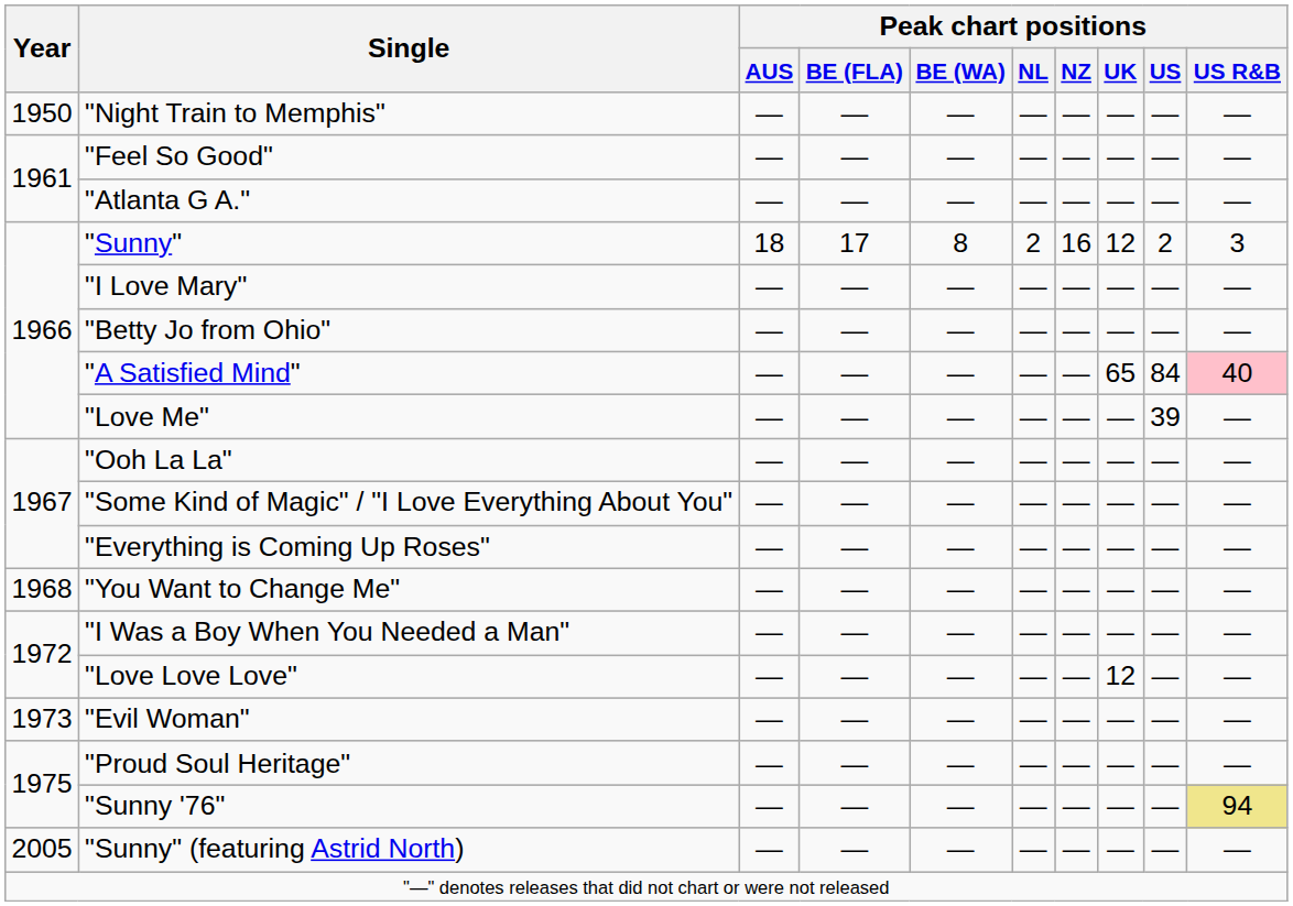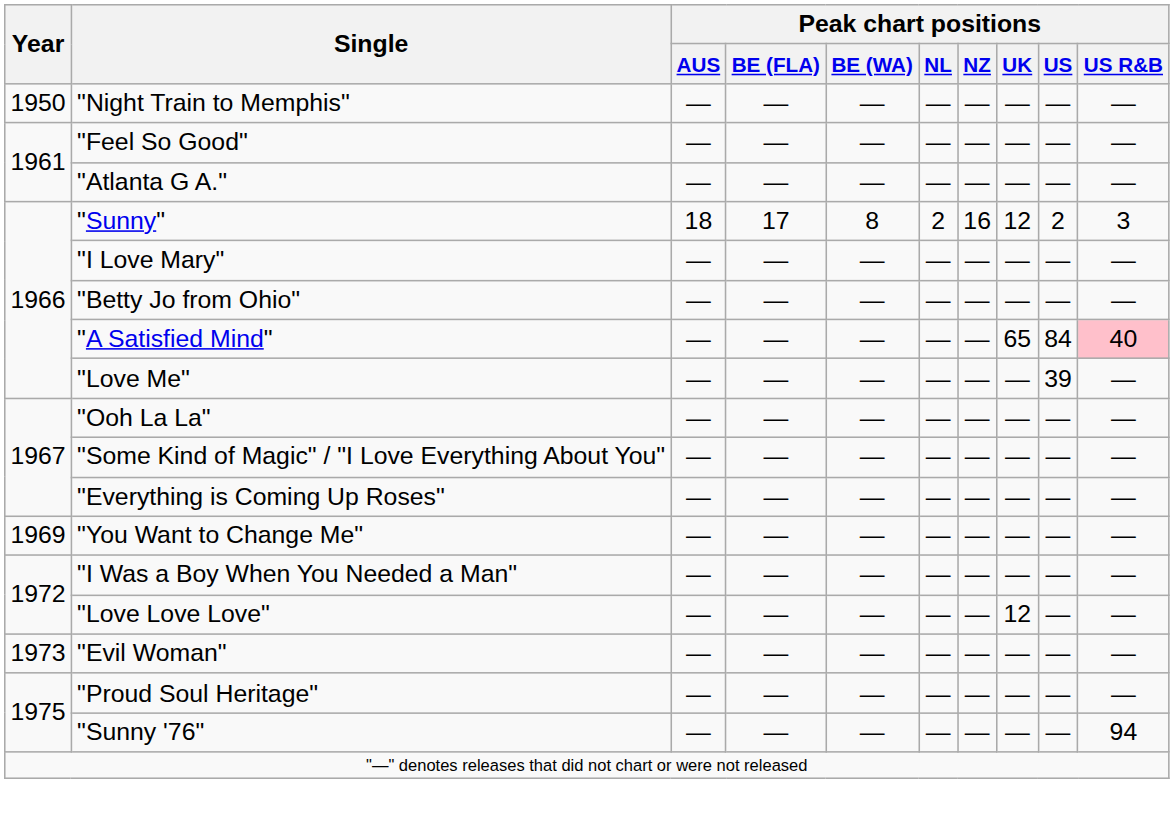"You Want to Change Me" | Year: 1968 -> 1969
"Sunny '76" | Peak chart positions / US R&B: khaki background -> no background
- row: 2005 | "Sunny" (featuring Astrid North) | — | — | — | — | — | — | — | —
